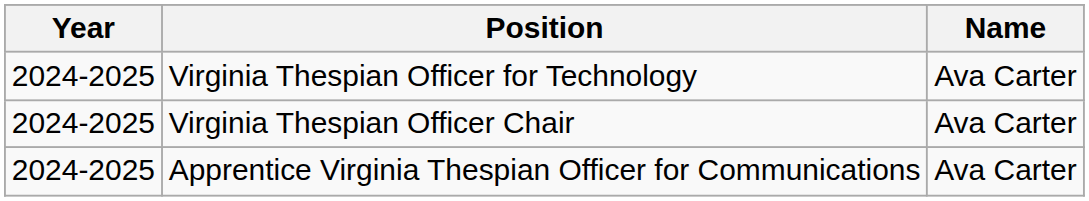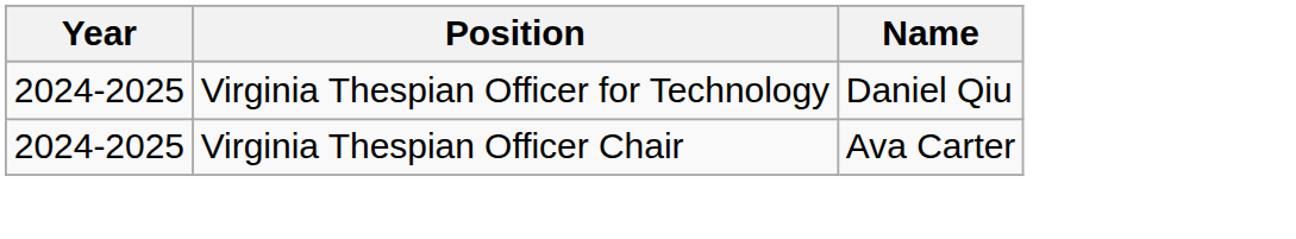Virginia Thespian Officer for Technology | Name: Ava Carter -> Daniel Qiu
- row: 2024-2025 | Apprentice Virginia Thespian Officer for Communications | Ava Carter
